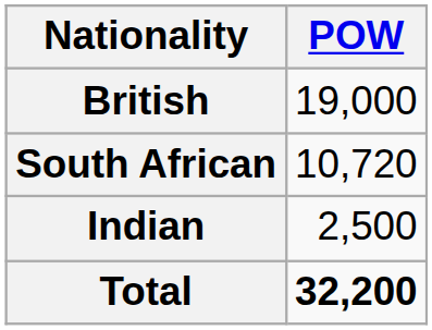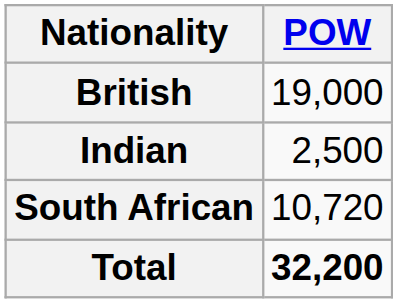rows swapped: South African <-> Indian
